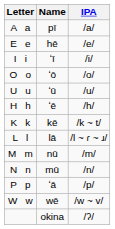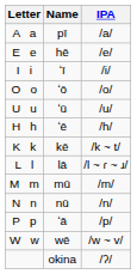M m | Name: nū -> mū
N n | Name: mū -> nū
